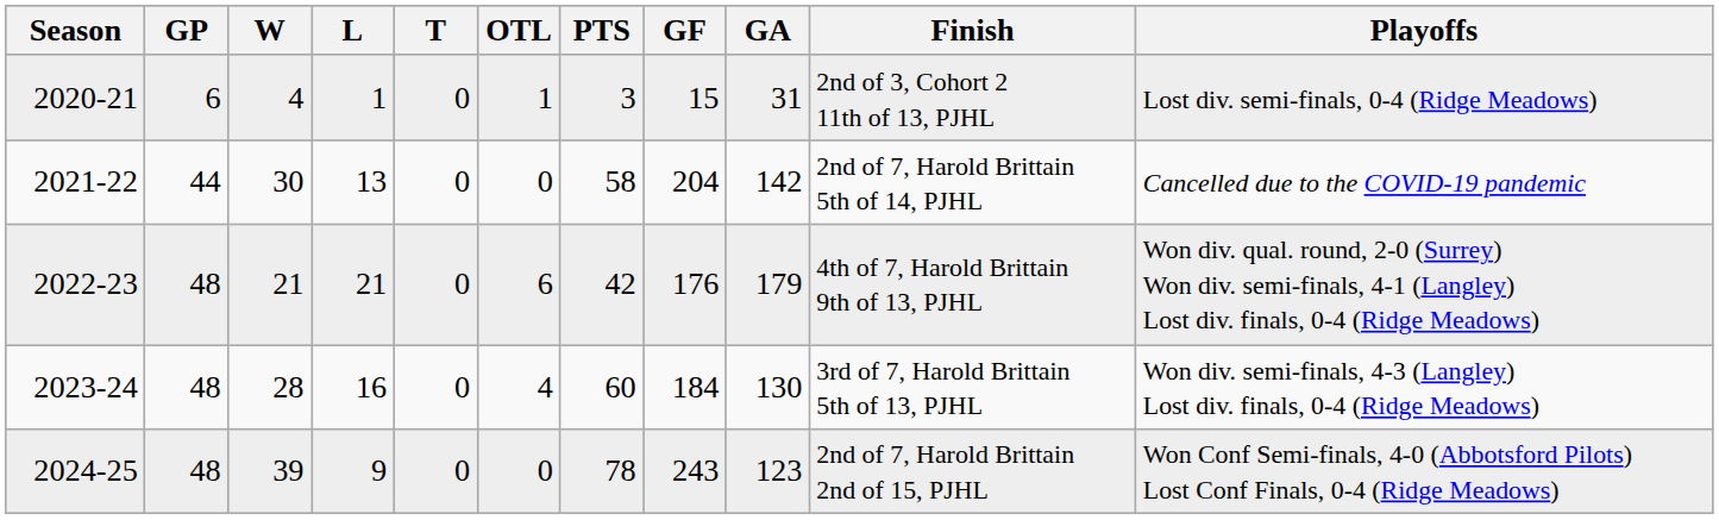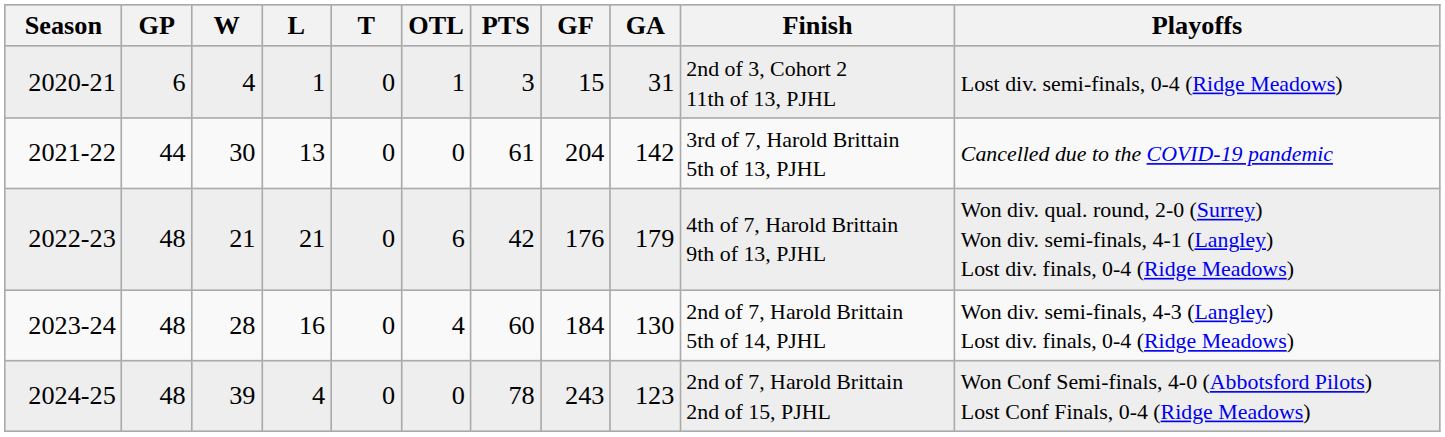2021-22 | PTS: 58 -> 61
2021-22 | Finish: 2nd of 7, Harold Brittain 5th of 14, PJHL -> 3rd of 7, Harold Brittain 5th of 13, PJHL
2023-24 | Finish: 3rd of 7, Harold Brittain 5th of 13, PJHL -> 2nd of 7, Harold Brittain 5th of 14, PJHL
2024-25 | L: 9 -> 4
